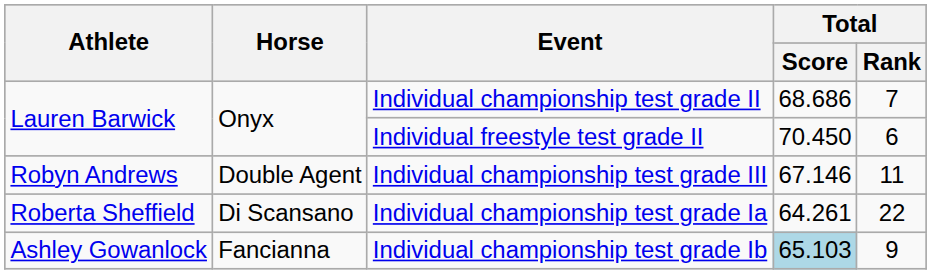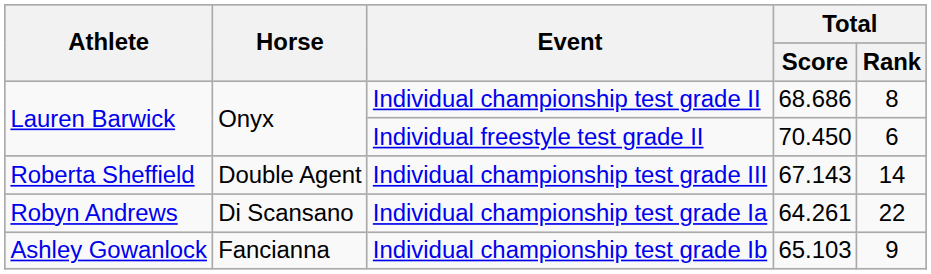Individual championship test grade II | Total / Rank: 7 -> 8
Individual championship test grade III | Athlete: Robyn Andrews -> Roberta Sheffield
Individual championship test grade III | Total / Score: 67.146 -> 67.143
Individual championship test grade III | Total / Rank: 11 -> 14
Individual championship test grade Ia | Athlete: Roberta Sheffield -> Robyn Andrews
Individual championship test grade Ib | Total / Score: lightblue background -> no background
